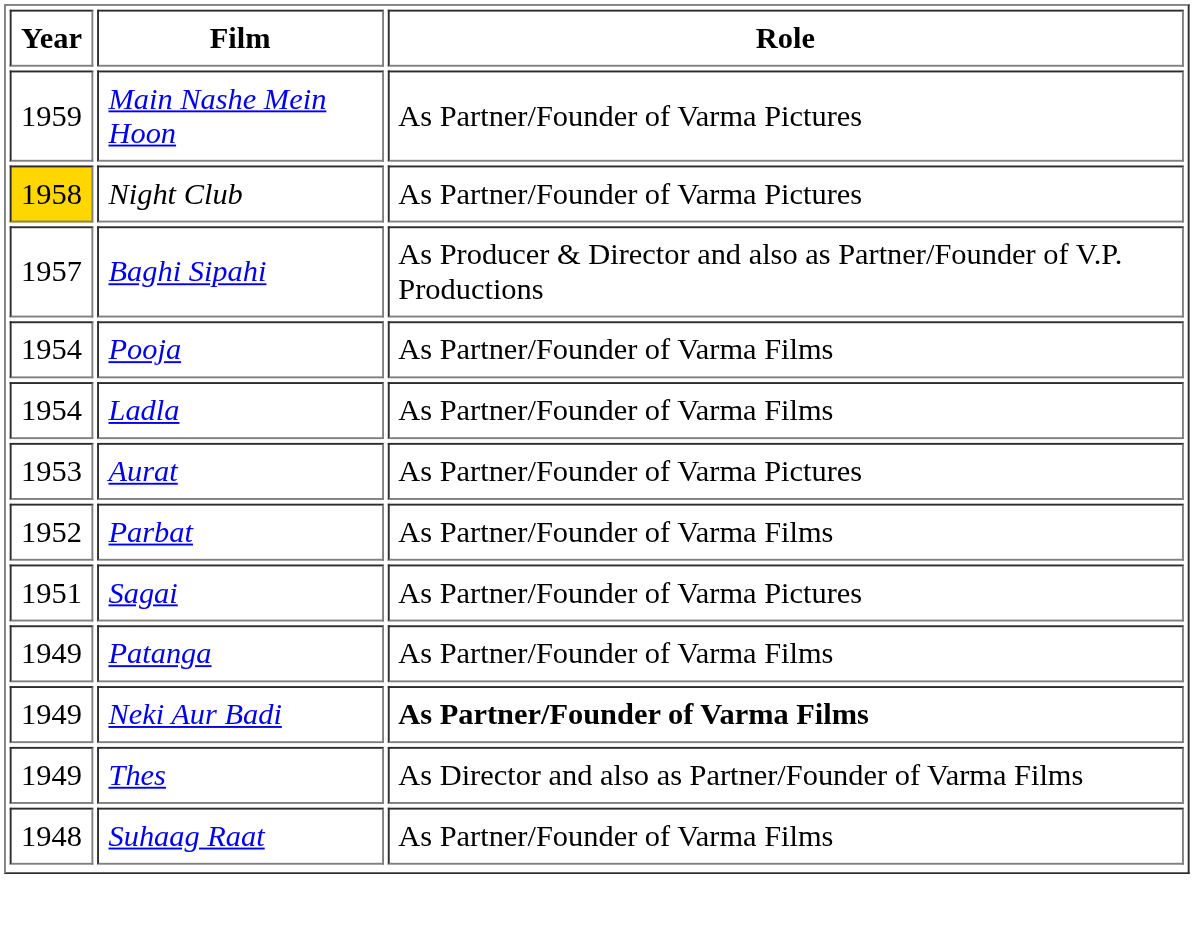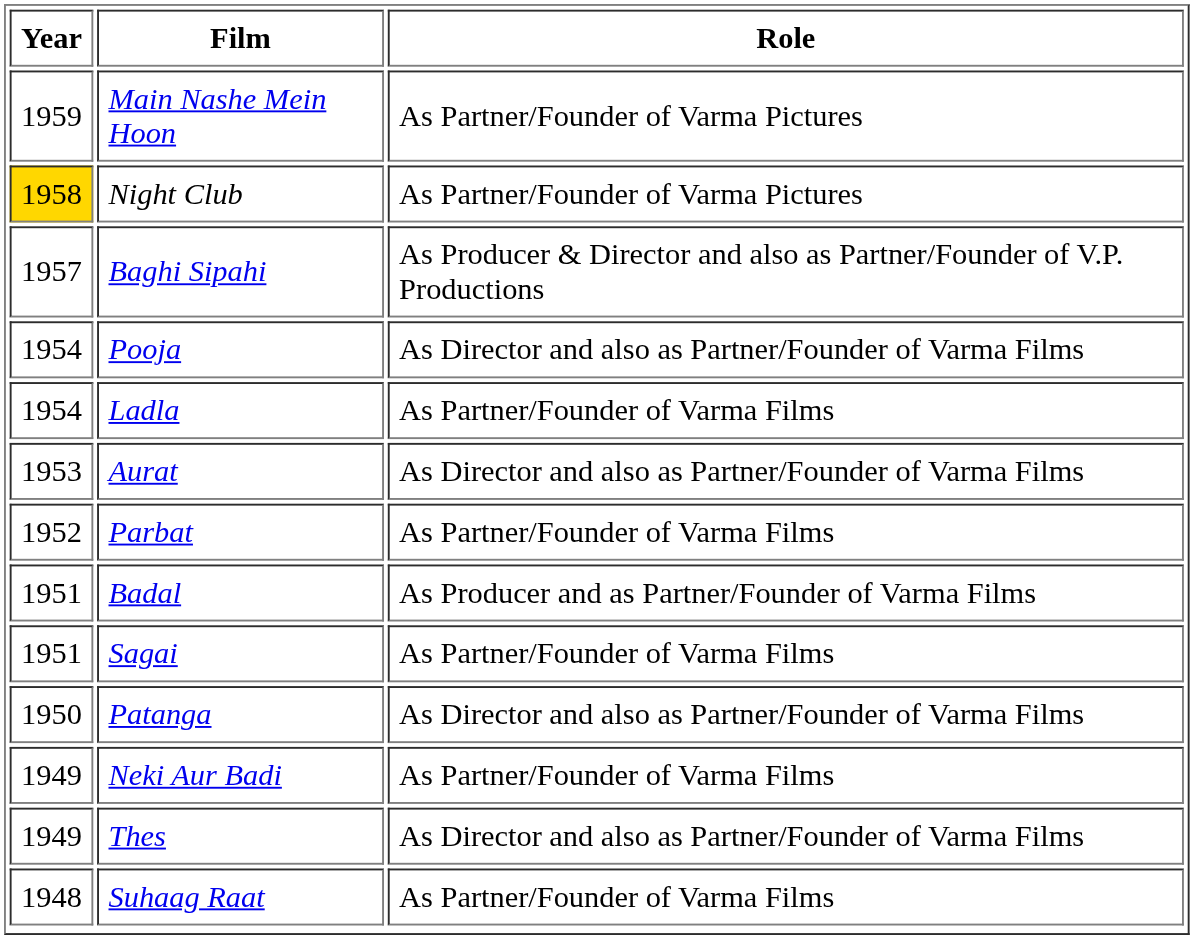Pooja | Role: As Partner/Founder of Varma Films -> As Director and also as Partner/Founder of Varma Films
Aurat | Role: As Partner/Founder of Varma Pictures -> As Director and also as Partner/Founder of Varma Films
+ row: 1951 | Badal | As Producer and as Partner/Founder of Varma Films
Sagai | Role: As Partner/Founder of Varma Pictures -> As Partner/Founder of Varma Films
Patanga | Year: 1949 -> 1950
Patanga | Role: As Partner/Founder of Varma Films -> As Director and also as Partner/Founder of Varma Films
Neki Aur Badi | Role: bold -> normal
